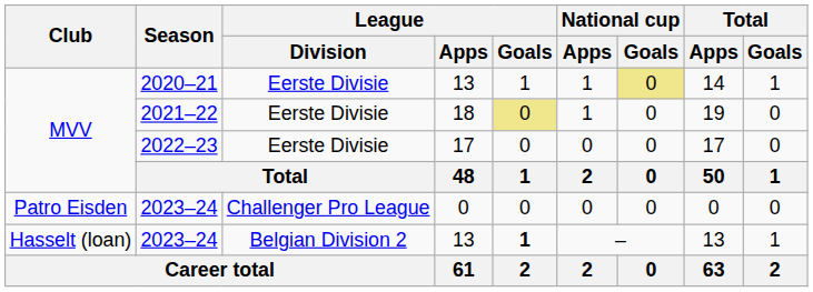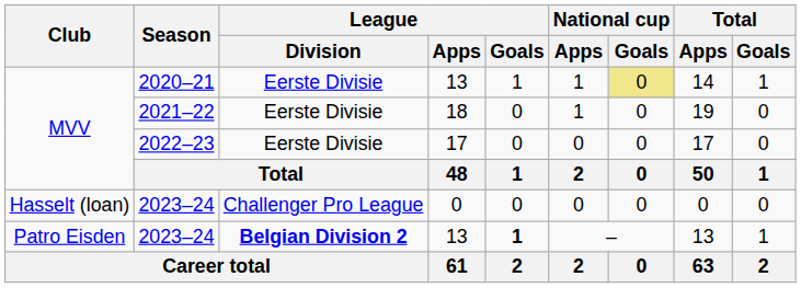2021–22 | League / Goals: khaki background -> no background
2023–24 / 0 | Club: Patro Eisden -> Hasselt (loan)
2023–24 / 13 | Club: Hasselt (loan) -> Patro Eisden
2023–24 / 13 | League / Division: normal -> bold
